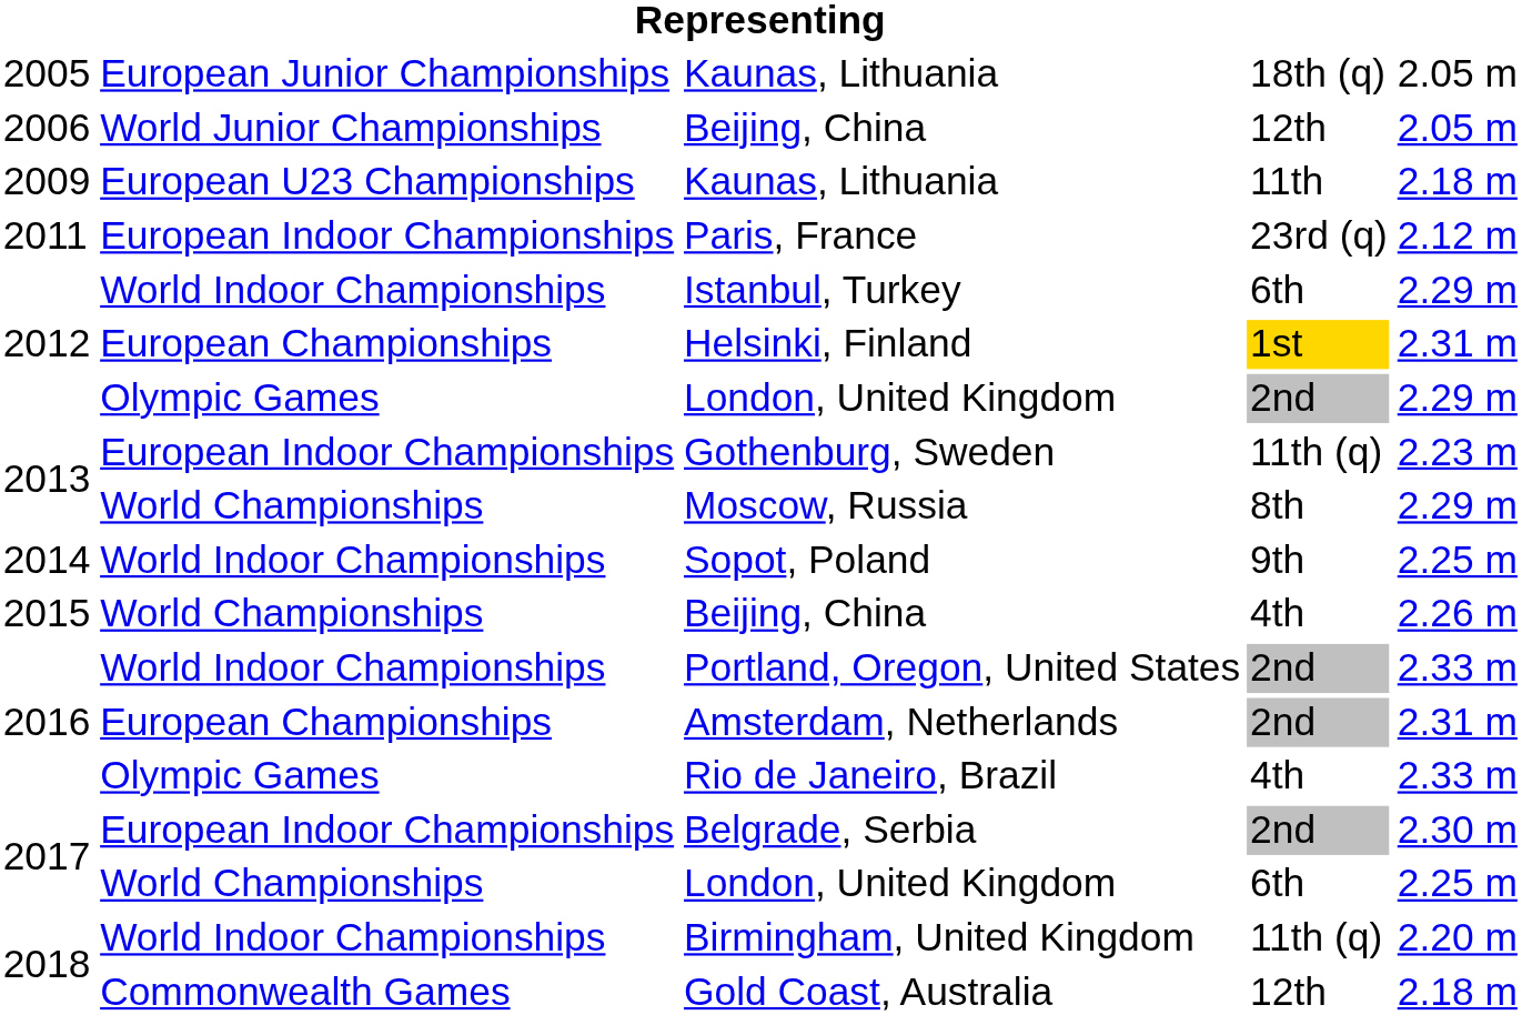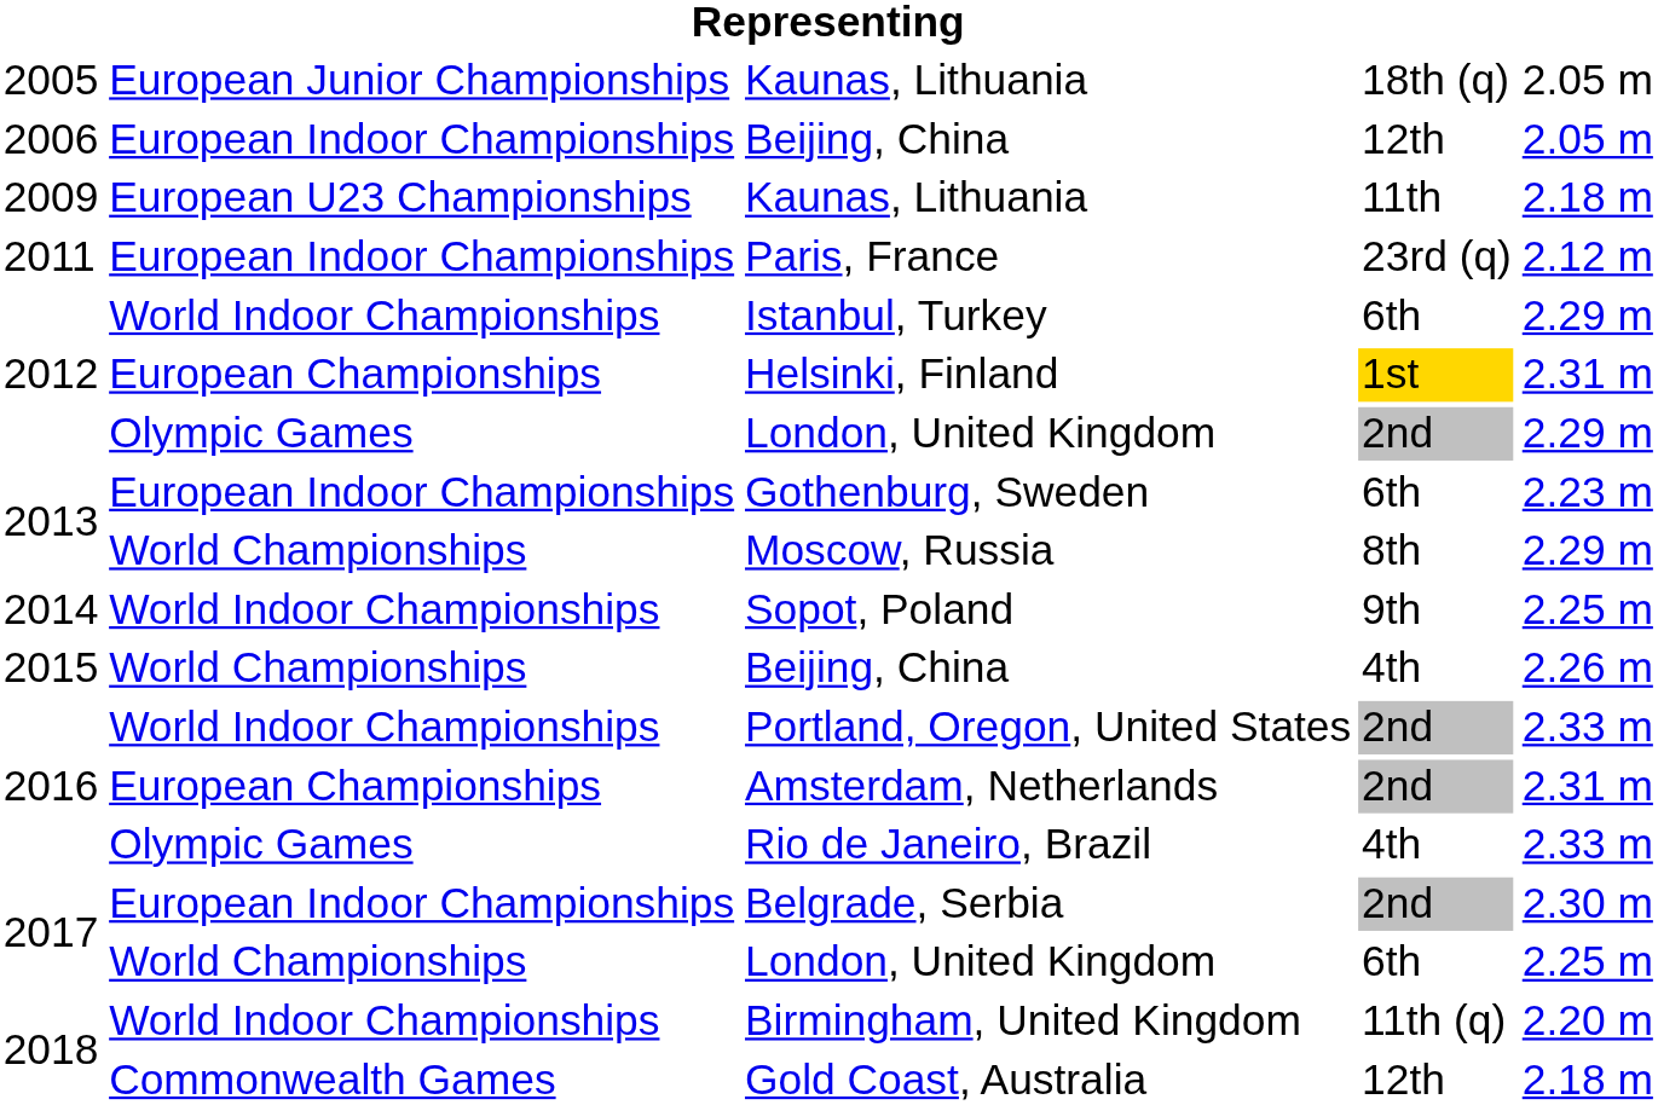2006 / Beijing, China | column 2: World Junior Championships -> European Indoor Championships
Gothenburg, Sweden | column 4: 11th (q) -> 6th
